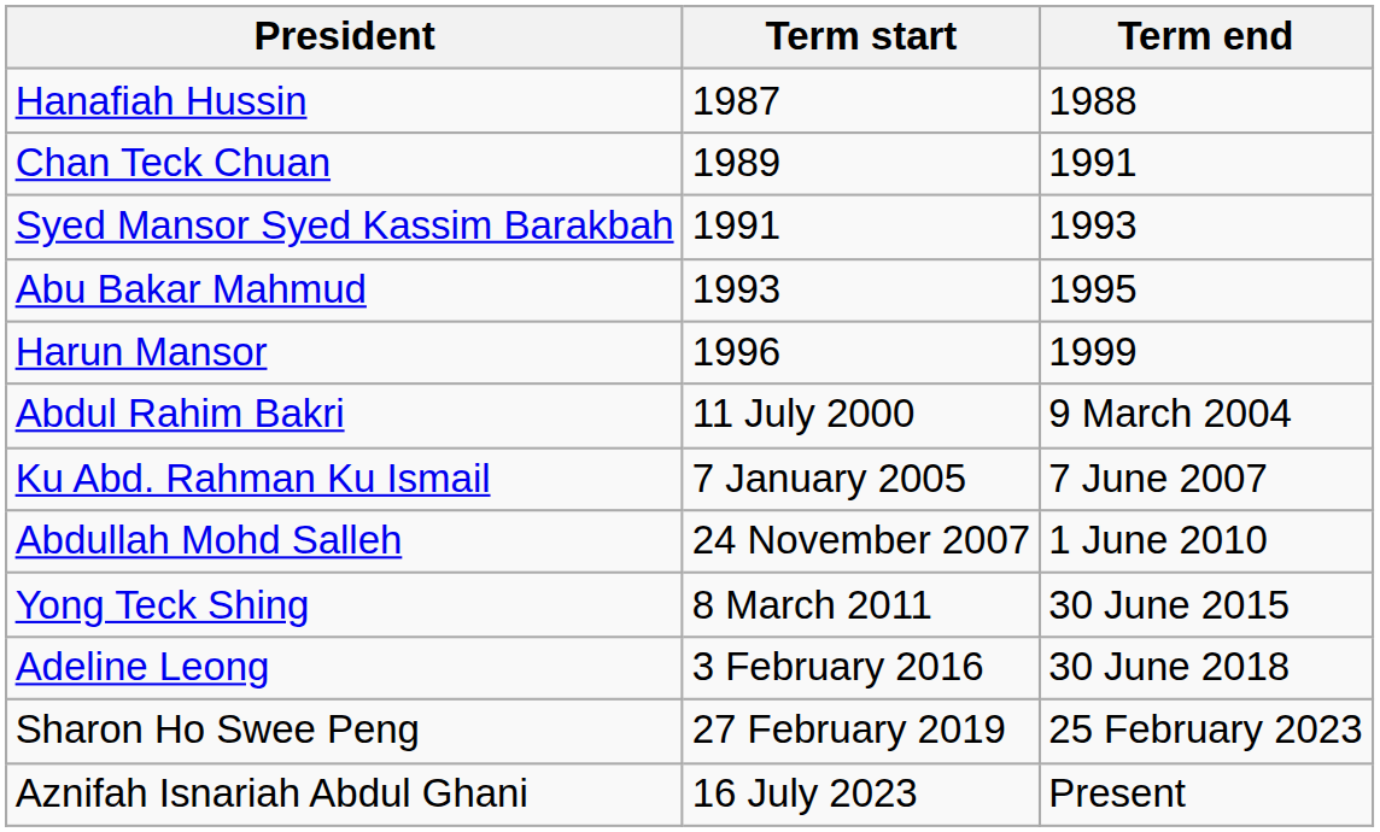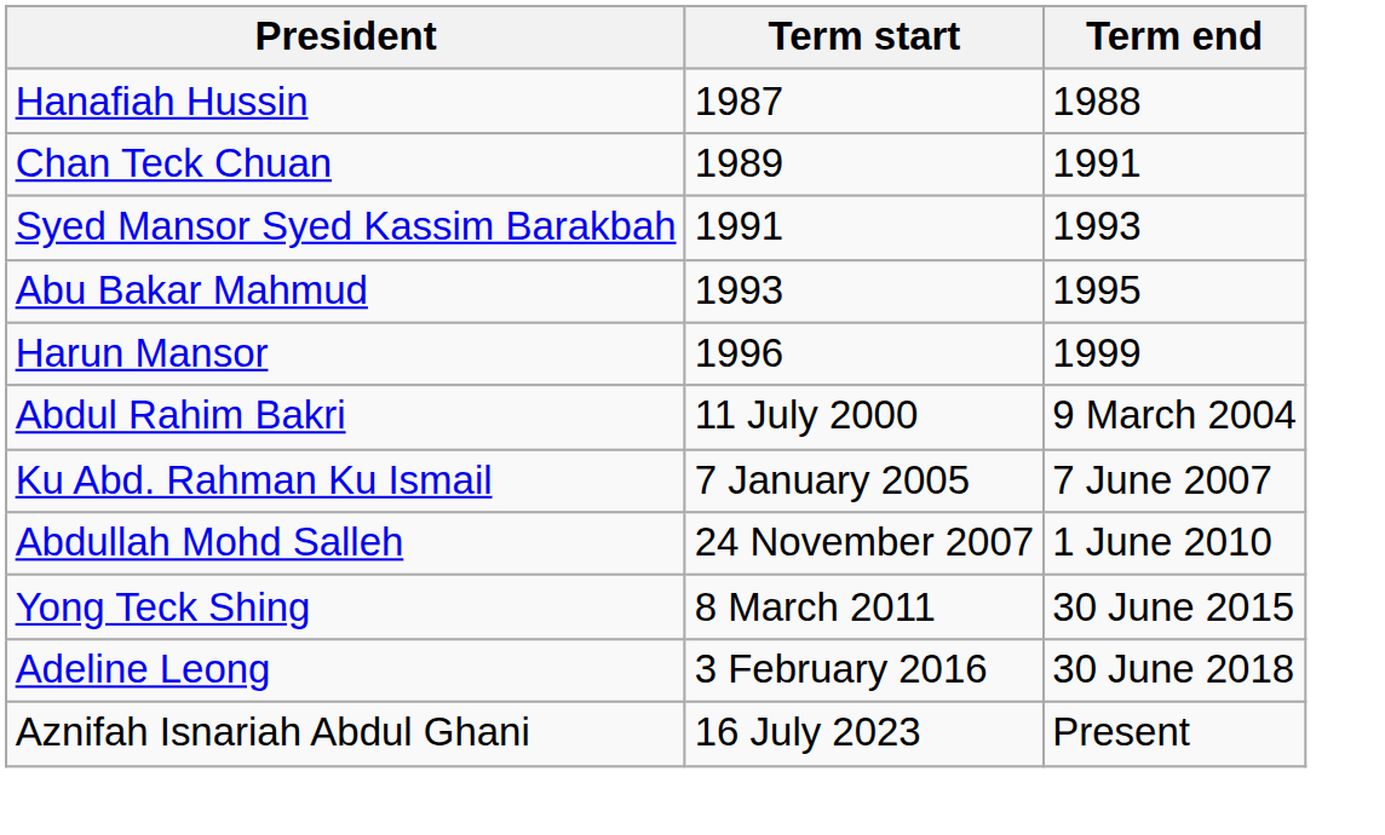- row: Sharon Ho Swee Peng | 27 February 2019 | 25 February 2023
